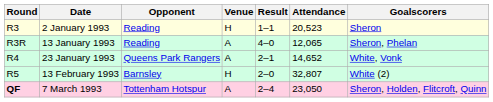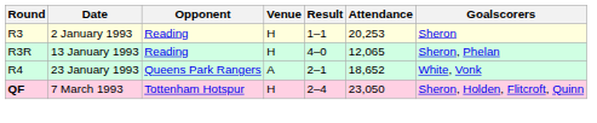2 January 1993 | Attendance: 20,523 -> 20,253
13 January 1993 | Venue: A -> H
23 January 1993 | Attendance: 14,652 -> 18,652
- row: R5 | 13 February 1993 | Barnsley | H | 2–0 | 32,807 | White (2)
7 March 1993 | Venue: A -> H
